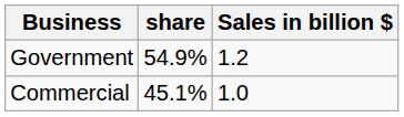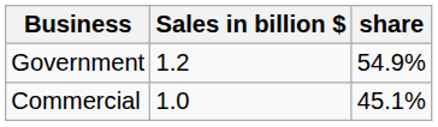columns swapped: Sales in billion $ <-> share
